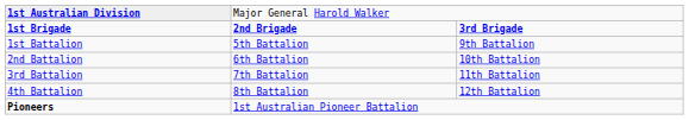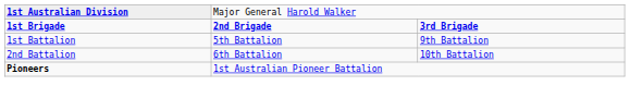- row: 3rd Battalion | 7th Battalion | 11th Battalion
- row: 4th Battalion | 8th Battalion | 12th Battalion
